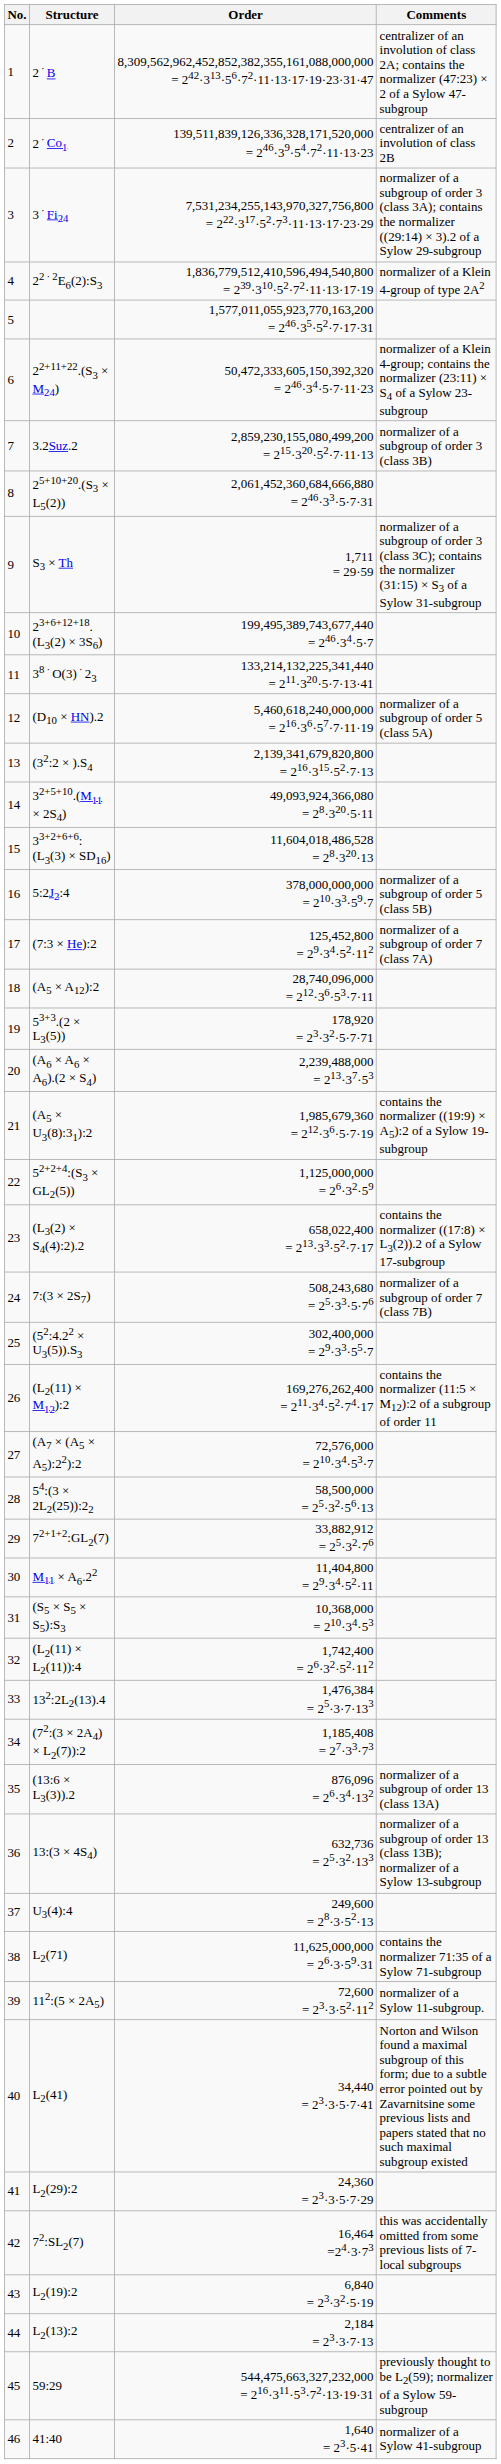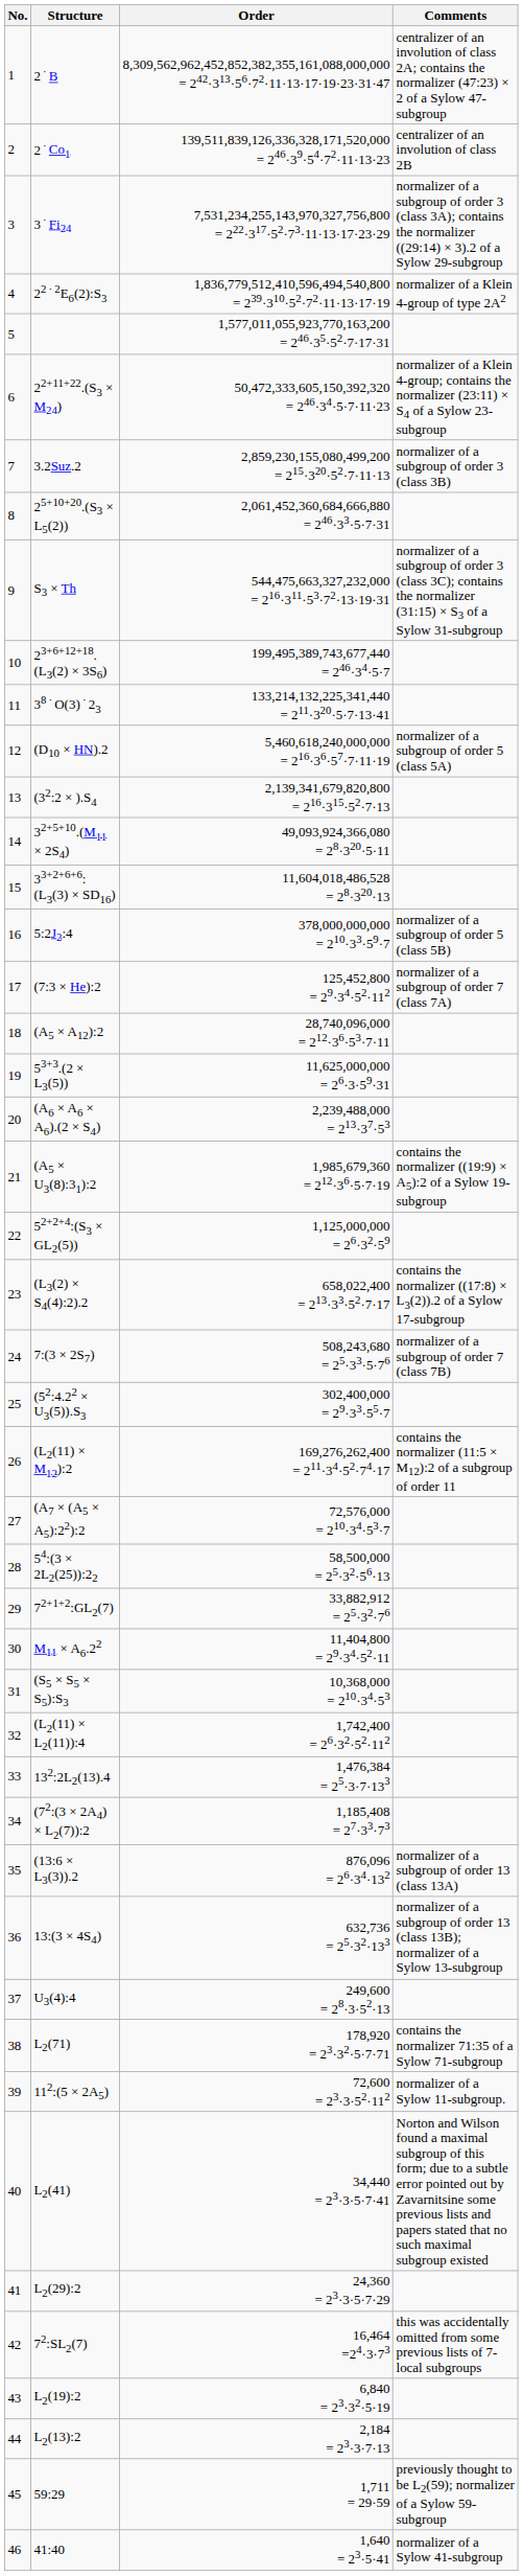S3 × Th | Order: 1,711 = 29·59 -> 544,475,663,327,232,000 = 216·311·53·72·13·19·31
53+3.(2 × L3(5)) | Order: 178,920 = 23·32·5·7·71 -> 11,625,000,000 = 26·3·59·31
L2(71) | Order: 11,625,000,000 = 26·3·59·31 -> 178,920 = 23·32·5·7·71
59:29 | Order: 544,475,663,327,232,000 = 216·311·53·72·13·19·31 -> 1,711 = 29·59
